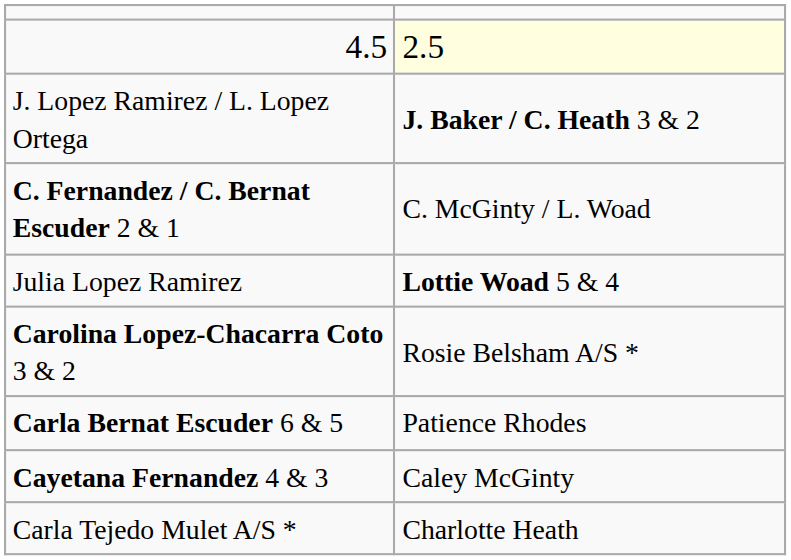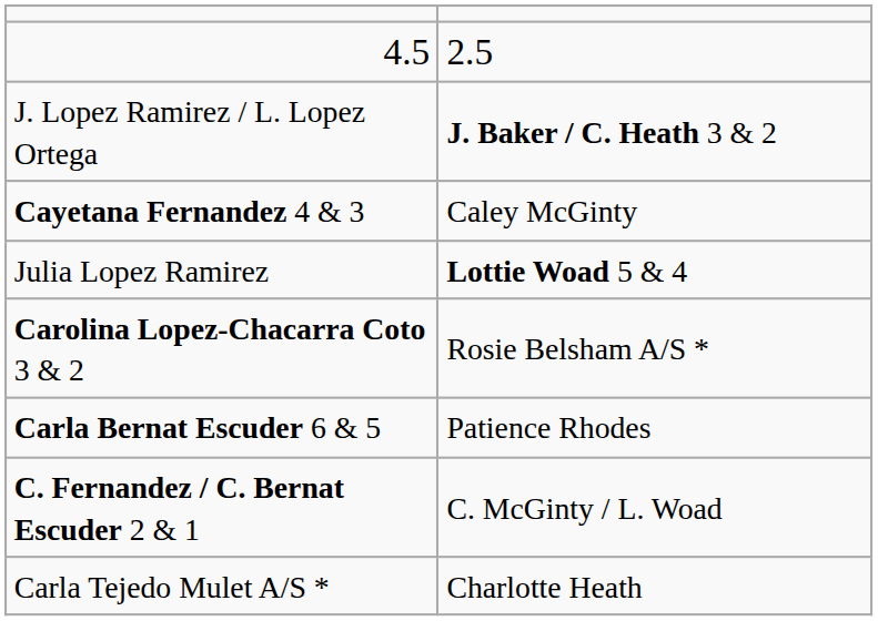4.5 | column 2: lightyellow background -> no background
rows swapped: C. Fernandez / C. Bernat Escuder 2 & 1 <-> Cayetana Fernandez 4 & 3
